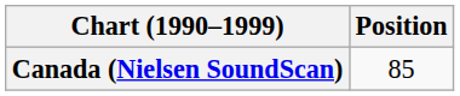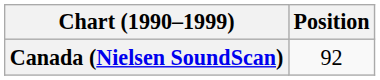Canada (Nielsen SoundScan) | Position: 85 -> 92
